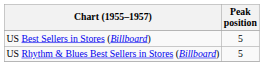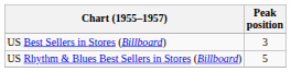US Best Sellers in Stores (Billboard) | Peak position: 5 -> 3
